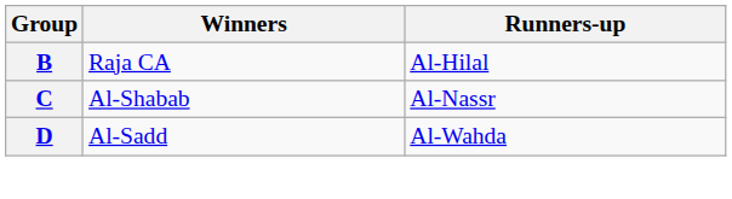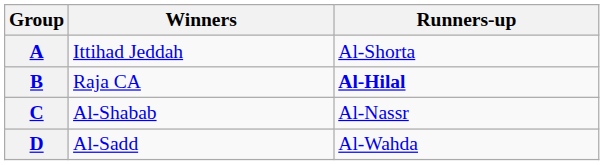+ row: A | Ittihad Jeddah | Al-Shorta
B | Runners-up: normal -> bold
